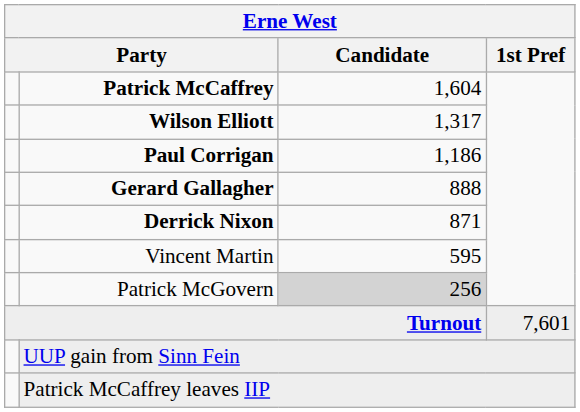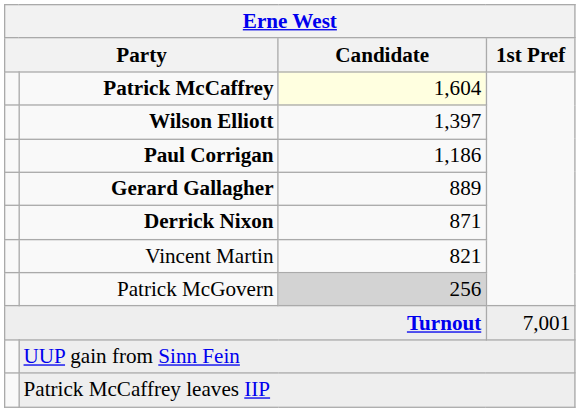Patrick McCaffrey | Candidate: no background -> lightyellow background
Wilson Elliott | Candidate: 1,317 -> 1,397
Gerard Gallagher | Candidate: 888 -> 889
Vincent Martin | Candidate: 595 -> 821
Turnout | 1st Pref: 7,601 -> 7,001
